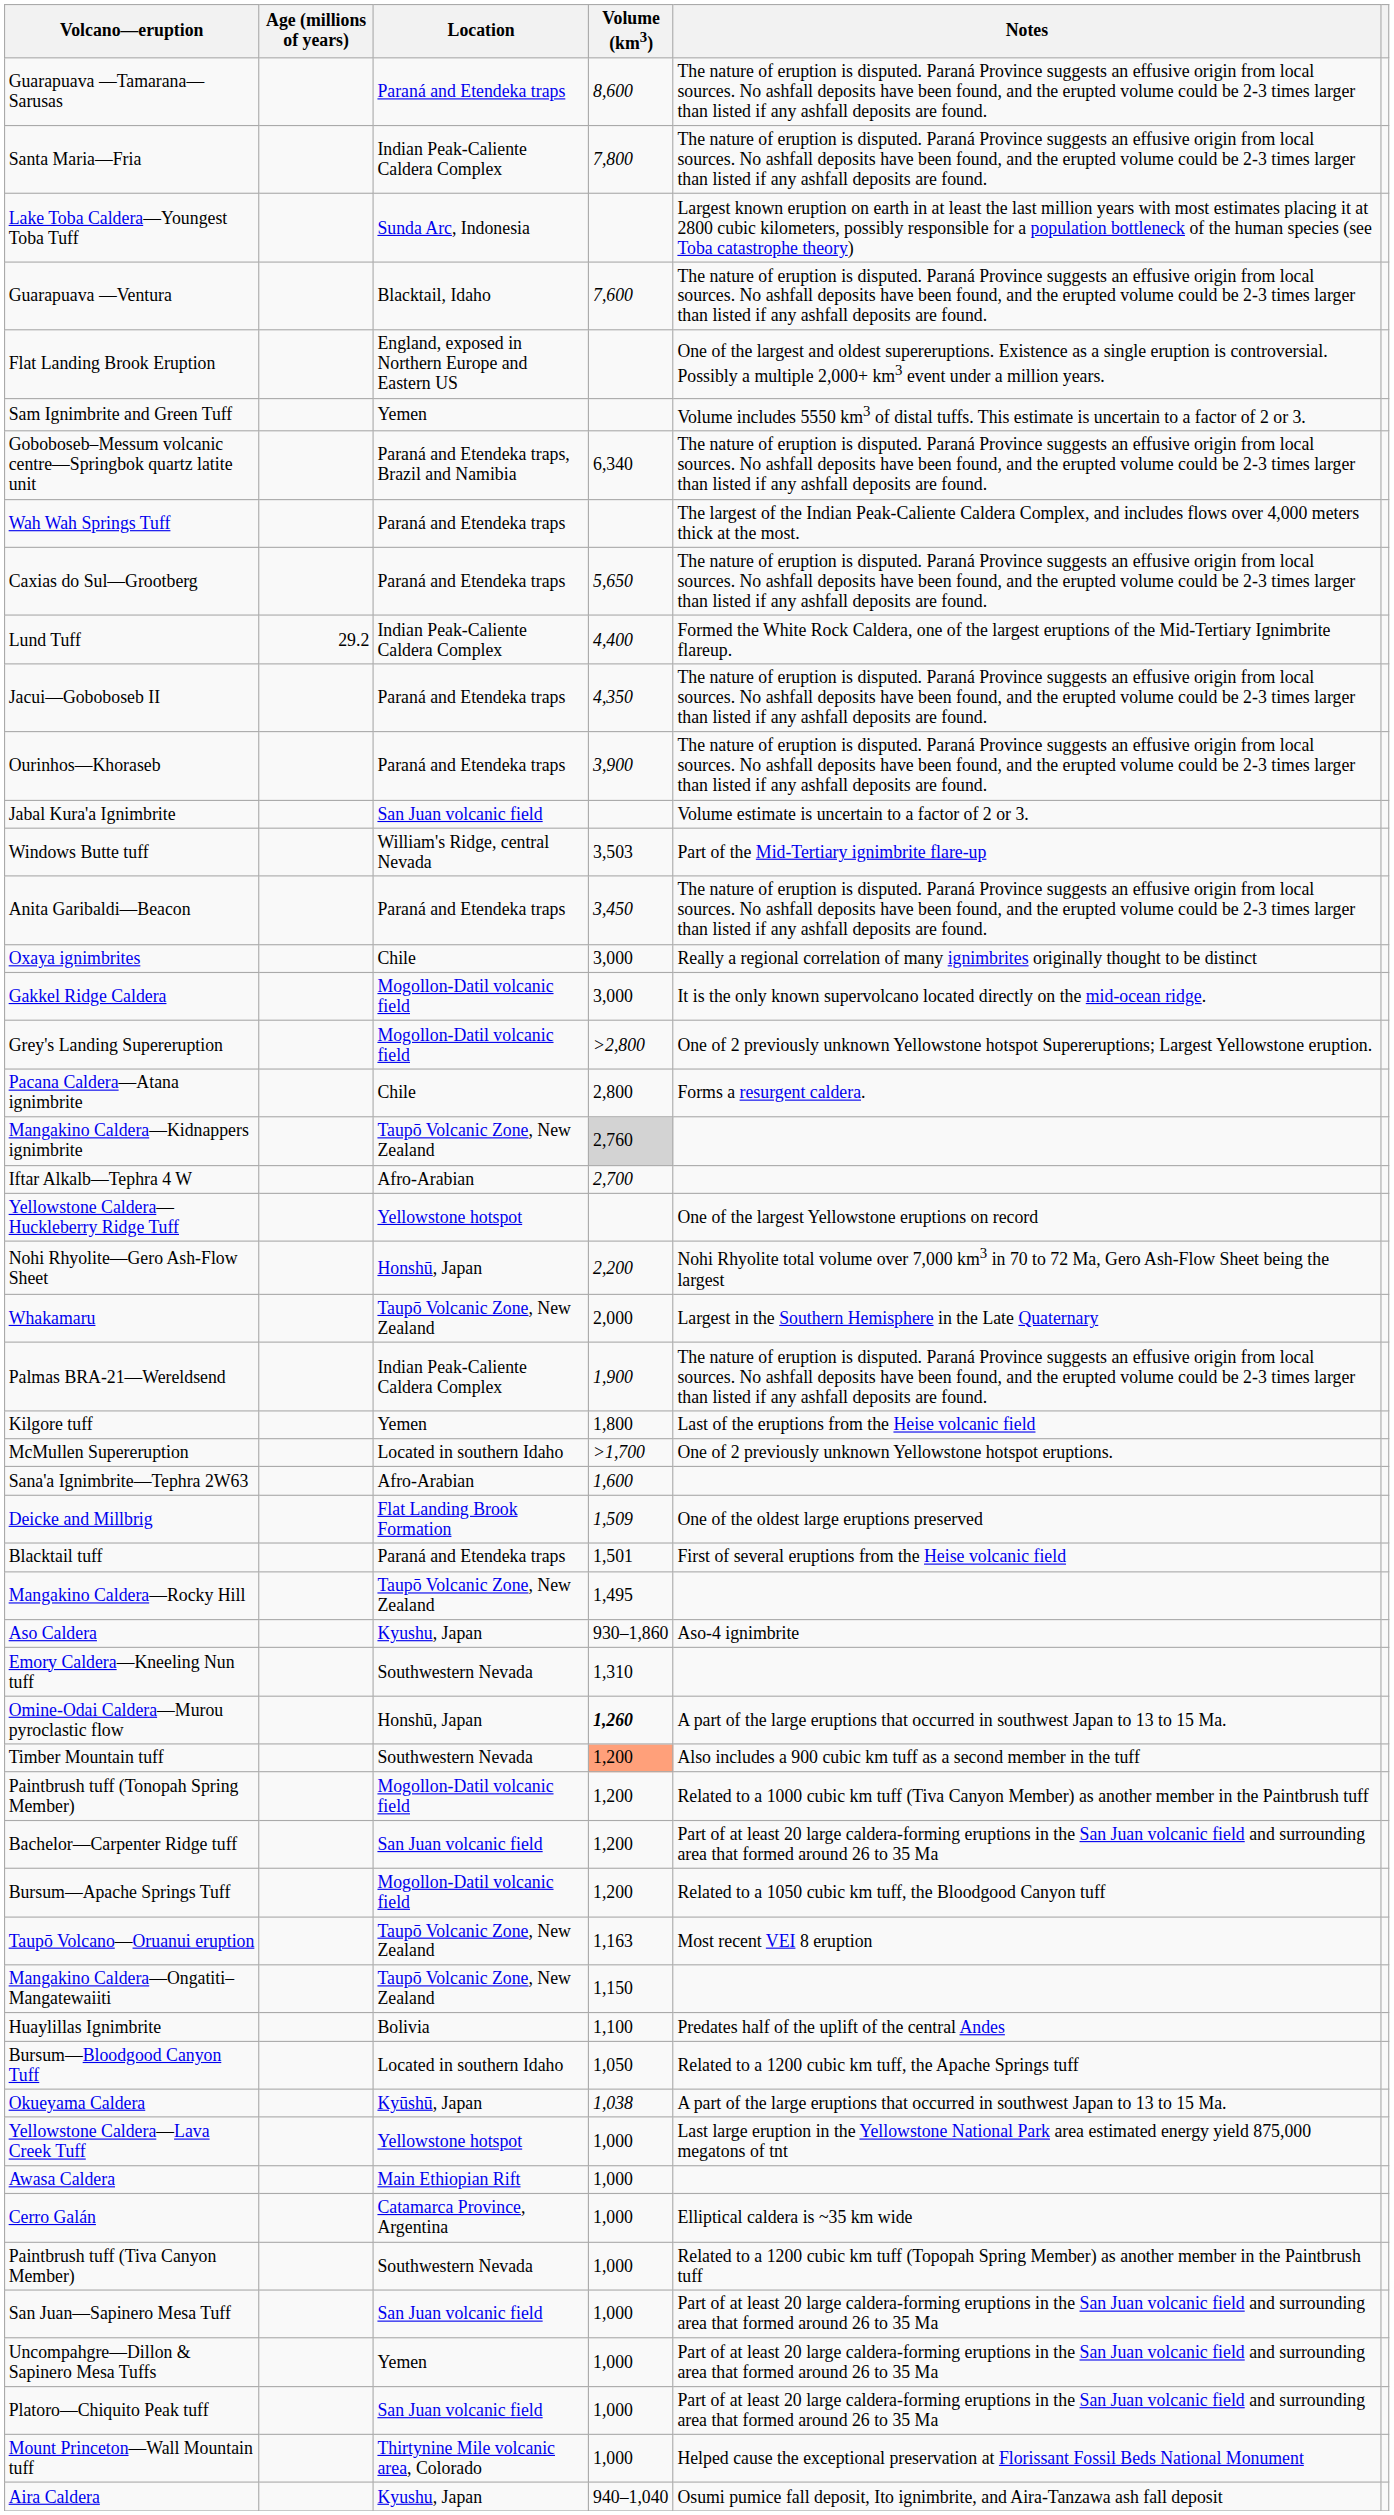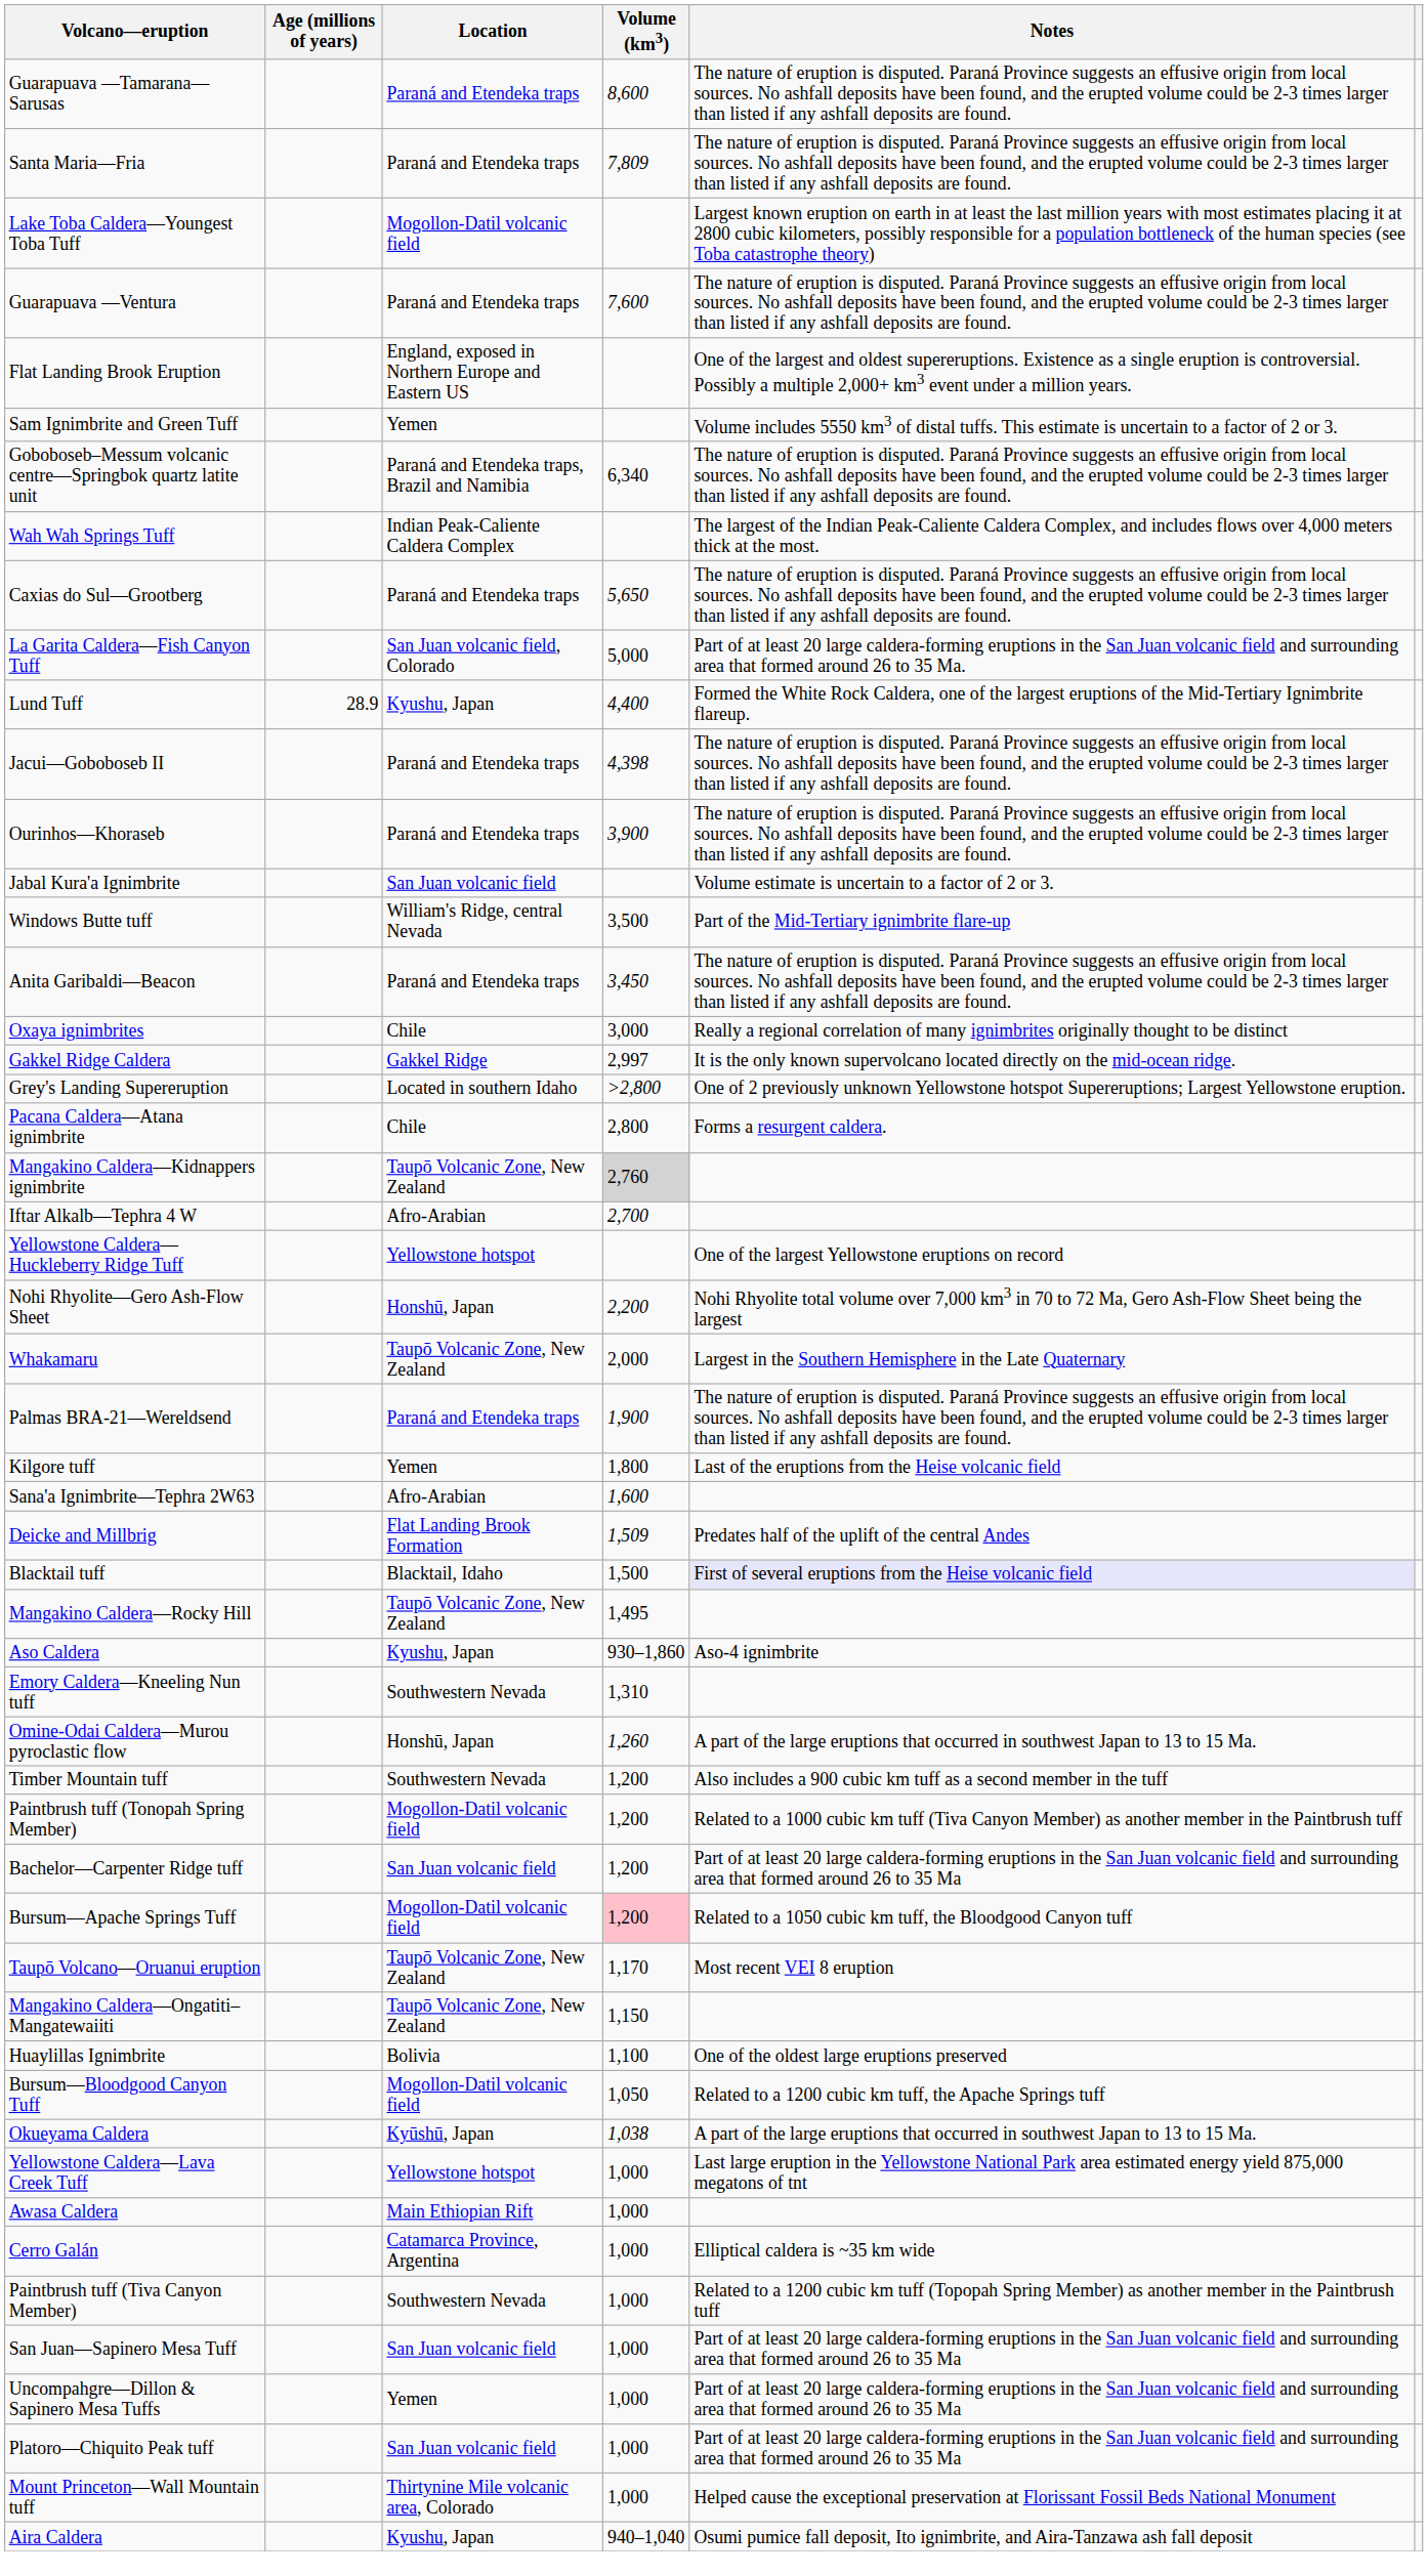Santa Maria—Fria | Location: Indian Peak-Caliente Caldera Complex -> Paraná and Etendeka traps
Santa Maria—Fria | Volume (km3): 7,800 -> 7,809
Lake Toba Caldera—Youngest Toba Tuff | Location: Sunda Arc, Indonesia -> Mogollon-Datil volcanic field
Guarapuava —Ventura | Location: Blacktail, Idaho -> Paraná and Etendeka traps
Wah Wah Springs Tuff | Location: Paraná and Etendeka traps -> Indian Peak-Caliente Caldera Complex
+ row: La Garita Caldera—Fish Canyon Tuff | San Juan volcanic field, Colorado | 5,000 | Part of at least 20 large caldera-forming eruptions in the San Juan volcanic field and surrounding area that formed around 26 to 35 Ma.
Lund Tuff | Age (millions of years): 29.2 -> 28.9
Lund Tuff | Location: Indian Peak-Caliente Caldera Complex -> Kyushu, Japan
Jacui—Goboboseb II | Volume (km3): 4,350 -> 4,398
Windows Butte tuff | Volume (km3): 3,503 -> 3,500
Gakkel Ridge Caldera | Location: Mogollon-Datil volcanic field -> Gakkel Ridge
Gakkel Ridge Caldera | Volume (km3): 3,000 -> 2,997
Grey's Landing Supereruption | Location: Mogollon-Datil volcanic field -> Located in southern Idaho
Palmas BRA-21—Wereldsend | Location: Indian Peak-Caliente Caldera Complex -> Paraná and Etendeka traps
- row: McMullen Supereruption | Located in southern Idaho | >1,700 | One of 2 previously unknown Yellowstone hotspot eruptions.
Deicke and Millbrig | Notes: One of the oldest large eruptions preserved -> Predates half of the uplift of the central Andes
Blacktail tuff | Location: Paraná and Etendeka traps -> Blacktail, Idaho
Blacktail tuff | Volume (km3): 1,501 -> 1,500
Blacktail tuff | Notes: no background -> lavender background
Omine-Odai Caldera—Murou pyroclastic flow | Volume (km3): bold -> normal
Timber Mountain tuff | Volume (km3): lightsalmon background -> no background
Bursum—Apache Springs Tuff | Volume (km3): no background -> pink background
Taupō Volcano—Oruanui eruption | Volume (km3): 1,163 -> 1,170
Huaylillas Ignimbrite | Notes: Predates half of the uplift of the central Andes -> One of the oldest large eruptions preserved
Bursum—Bloodgood Canyon Tuff | Location: Located in southern Idaho -> Mogollon-Datil volcanic field
